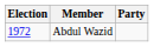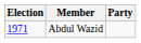Abdul Wazid | Election: 1972 -> 1971
